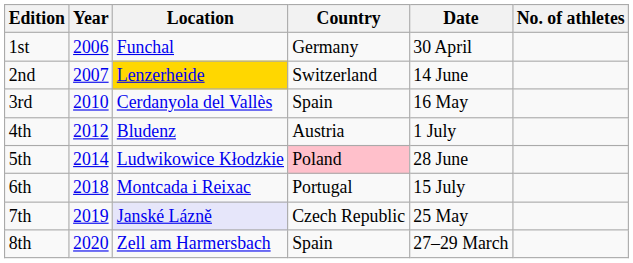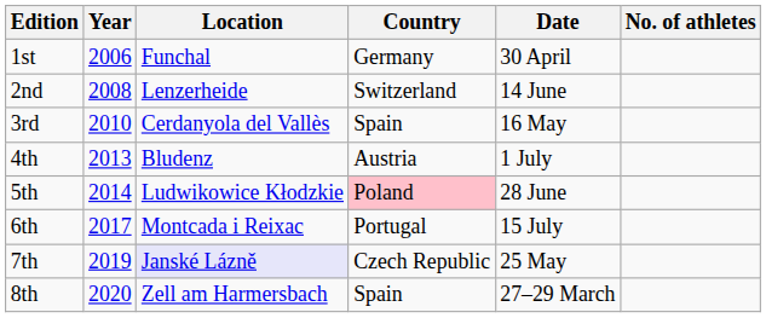2nd | Year: 2007 -> 2008
2nd | Location: gold background -> no background
4th | Year: 2012 -> 2013
6th | Year: 2018 -> 2017
